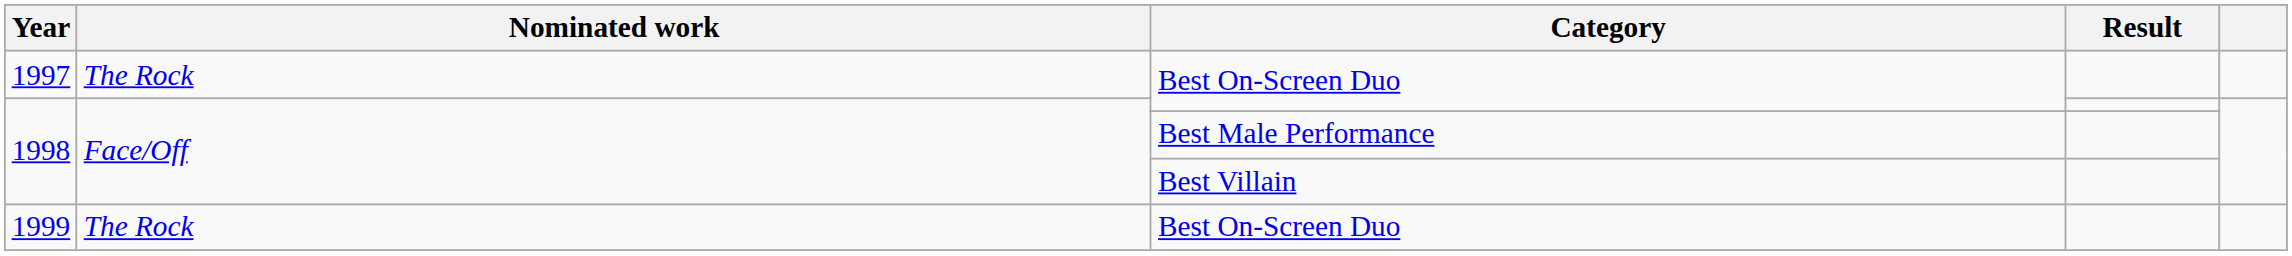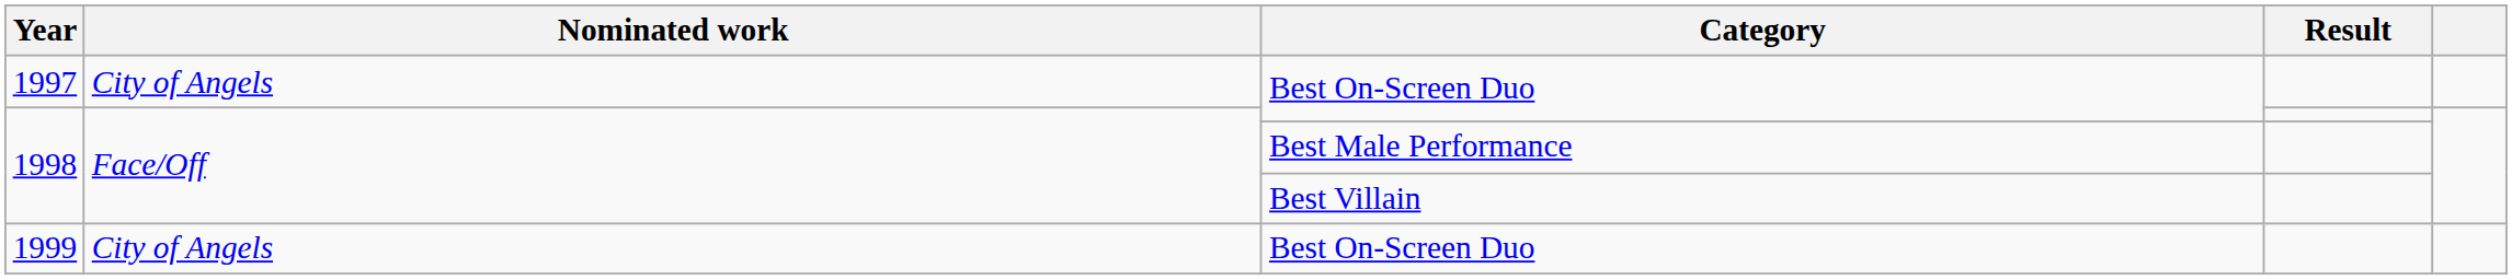1997 | Nominated work: The Rock -> City of Angels
1999 | Nominated work: The Rock -> City of Angels
